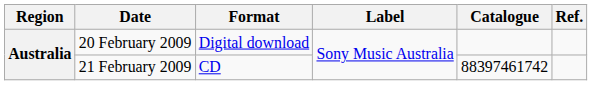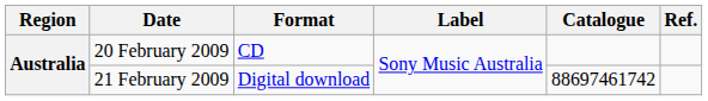20 February 2009 | Format: Digital download -> CD
21 February 2009 | Format: CD -> Digital download
21 February 2009 | Catalogue: 88397461742 -> 88697461742
